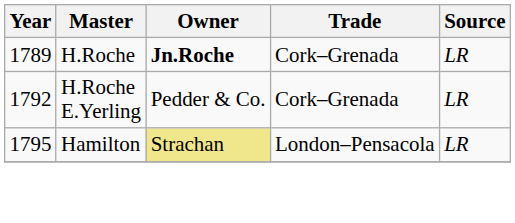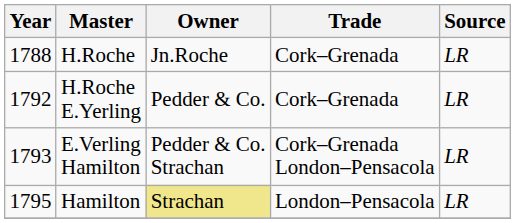H.Roche | Year: 1789 -> 1788
H.Roche | Owner: bold -> normal
+ row: 1793 | E.Verling Hamilton | Pedder & Co. Strachan | Cork–Grenada London–Pensacola | LR
